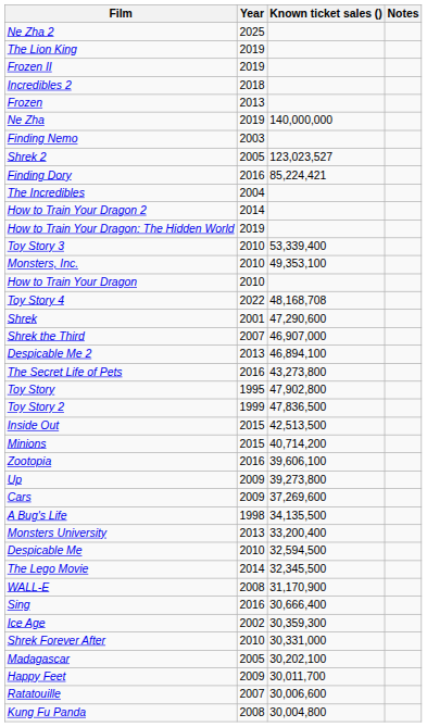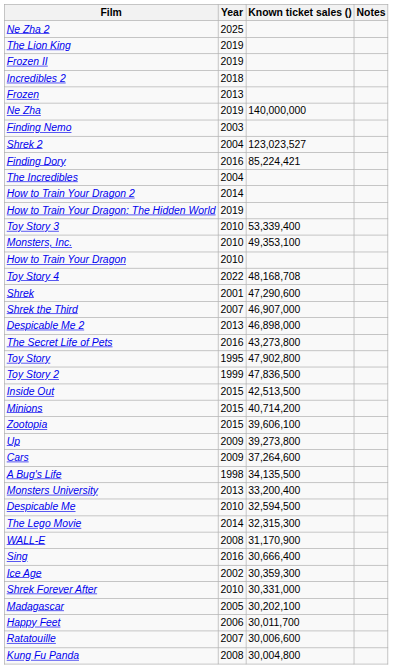Shrek 2 | Year: 2005 -> 2004
Despicable Me 2 | Known ticket sales (): 46,894,100 -> 46,898,000
Zootopia | Year: 2016 -> 2015
Cars | Known ticket sales (): 37,269,600 -> 37,264,600
The Lego Movie | Known ticket sales (): 32,345,500 -> 32,315,300
Happy Feet | Year: 2009 -> 2006
